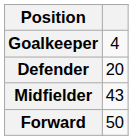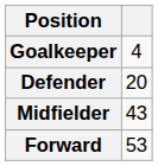Forward | column 2: 50 -> 53
